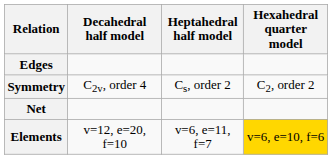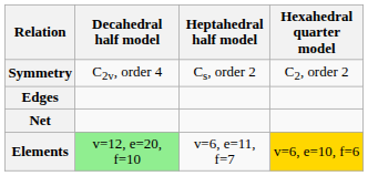rows swapped: Symmetry <-> Edges
Elements | Decahedral half model: no background -> lightgreen background
